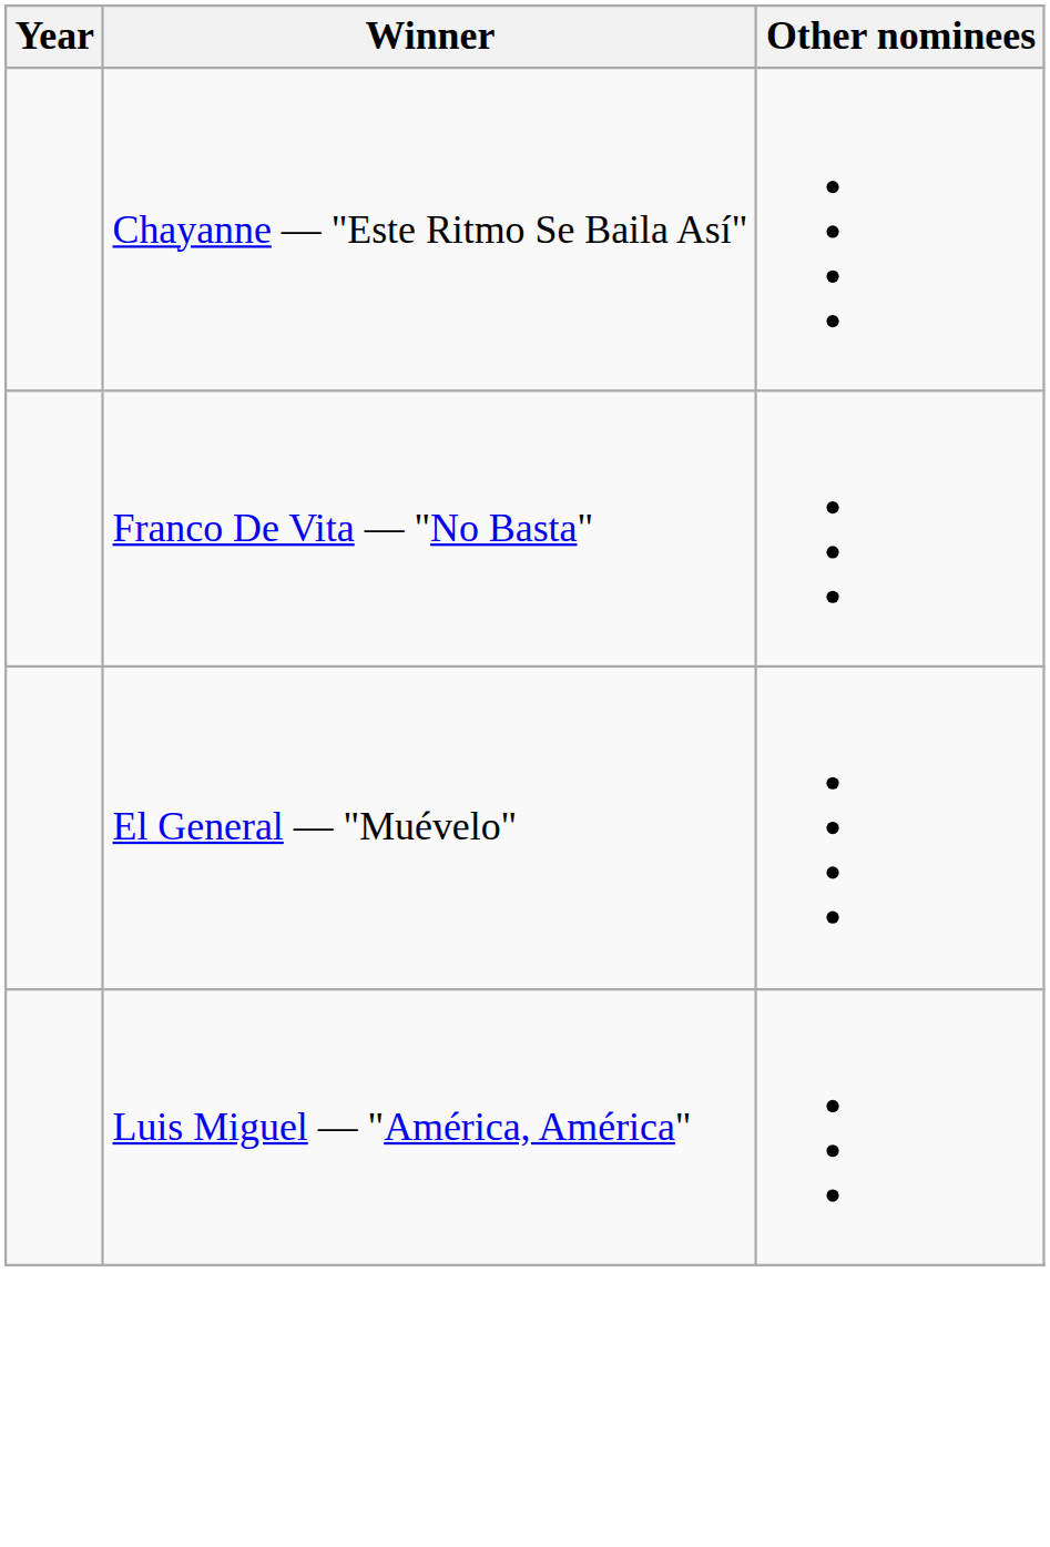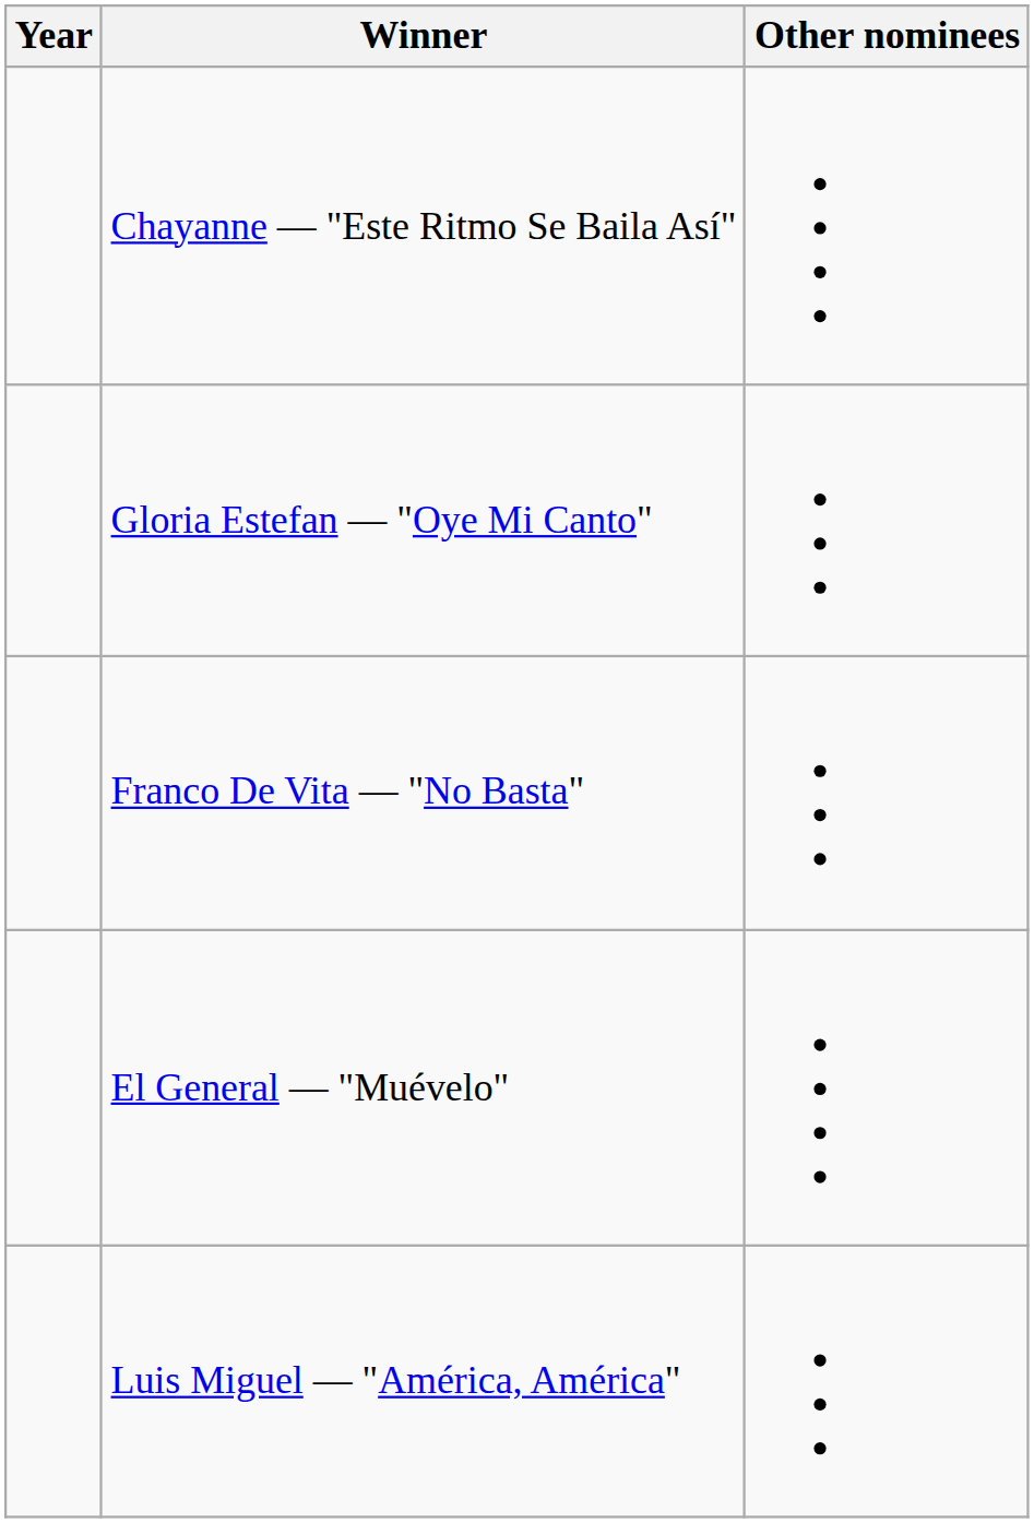+ row: Gloria Estefan — "Oye Mi Canto"
